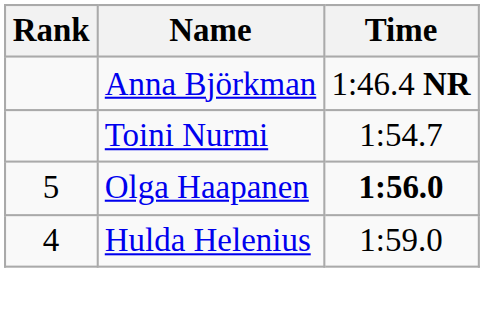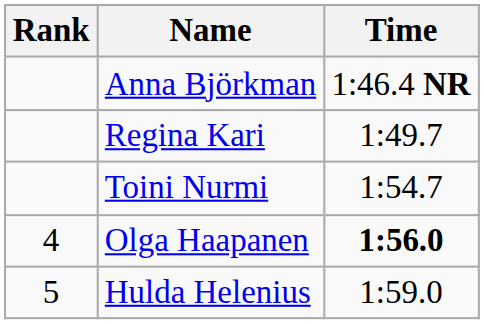+ row: Regina Kari | 1:49.7
Olga Haapanen | Rank: 5 -> 4
Hulda Helenius | Rank: 4 -> 5
